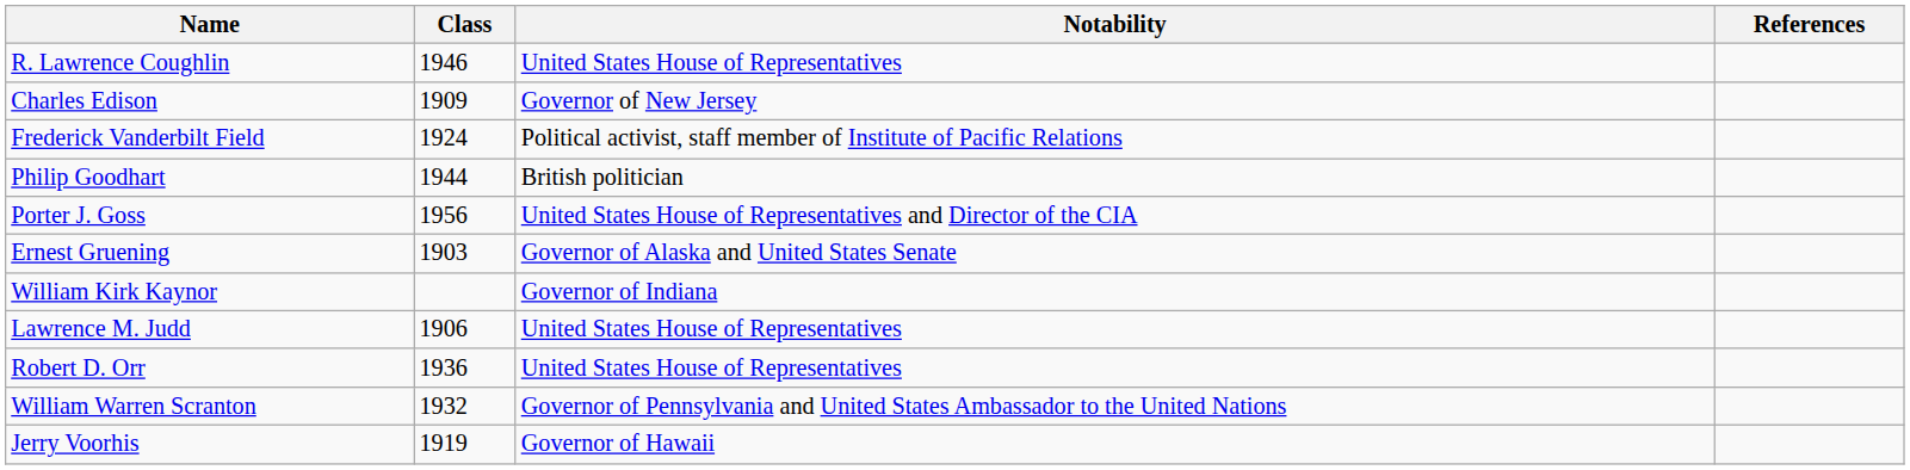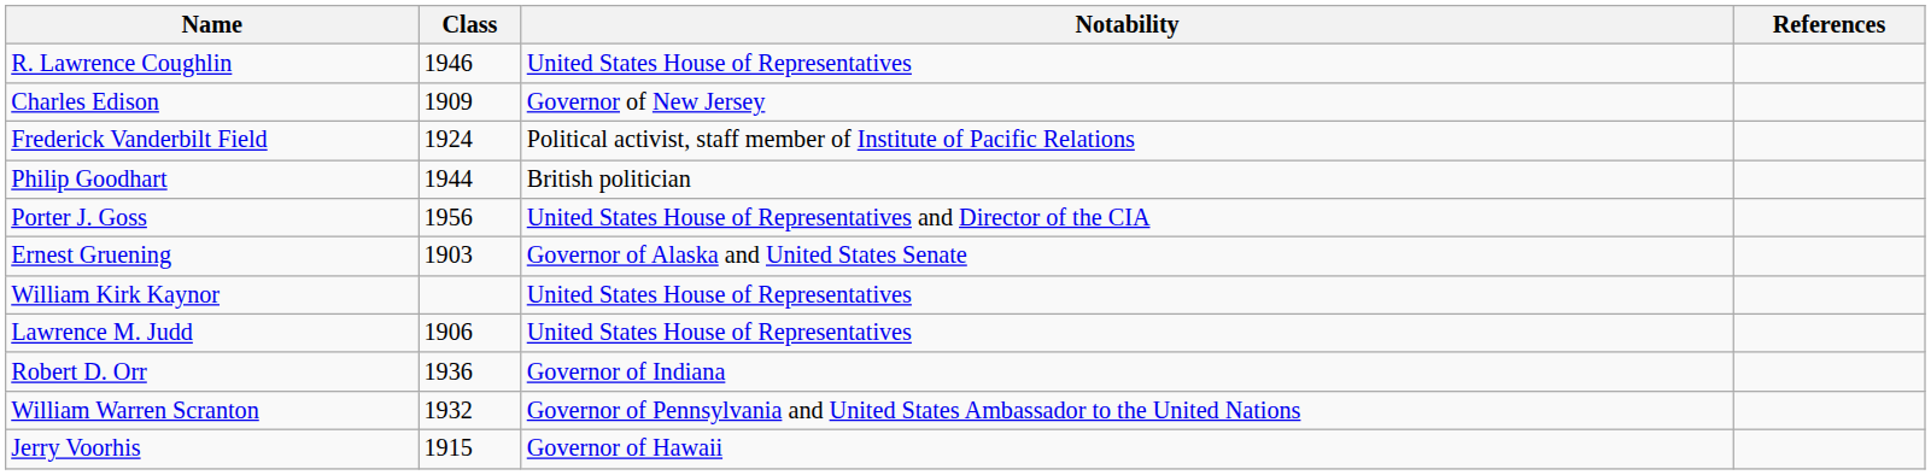William Kirk Kaynor | Notability: Governor of Indiana -> United States House of Representatives
Robert D. Orr | Notability: United States House of Representatives -> Governor of Indiana
Jerry Voorhis | Class: 1919 -> 1915
